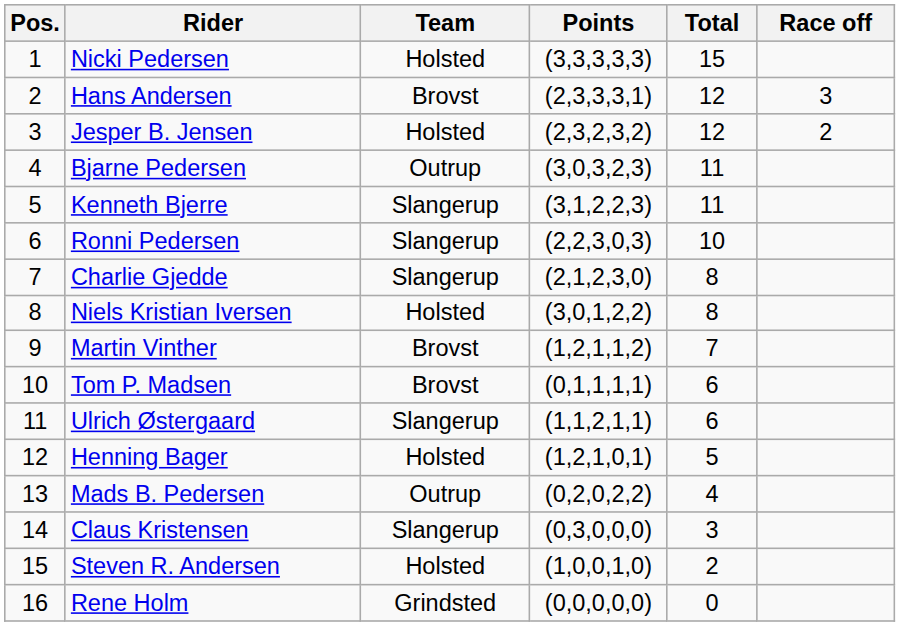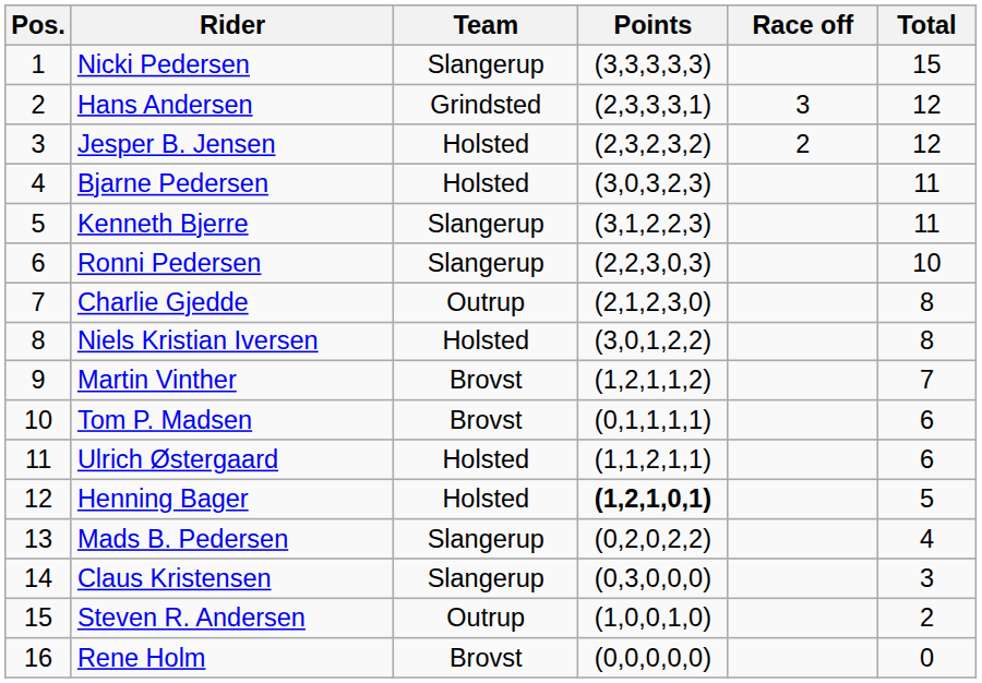columns swapped: Total <-> Race off
Nicki Pedersen | Team: Holsted -> Slangerup
Hans Andersen | Team: Brovst -> Grindsted
Bjarne Pedersen | Team: Outrup -> Holsted
Charlie Gjedde | Team: Slangerup -> Outrup
Ulrich Østergaard | Team: Slangerup -> Holsted
Henning Bager | Points: normal -> bold
Mads B. Pedersen | Team: Outrup -> Slangerup
Steven R. Andersen | Team: Holsted -> Outrup
Rene Holm | Team: Grindsted -> Brovst
